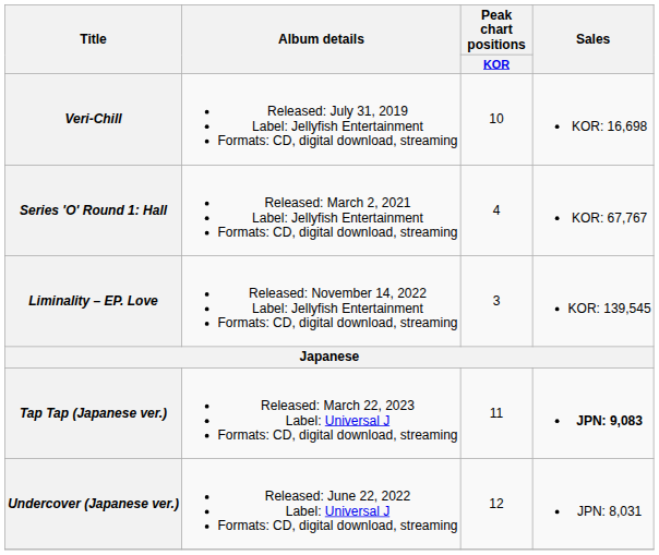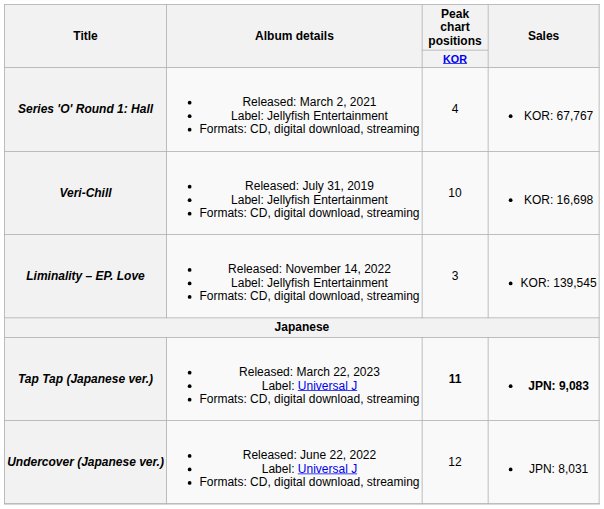rows swapped: Veri-Chill <-> Series 'O' Round 1: Hall
Tap Tap (Japanese ver.) | Peak chart positions / KOR: normal -> bold
